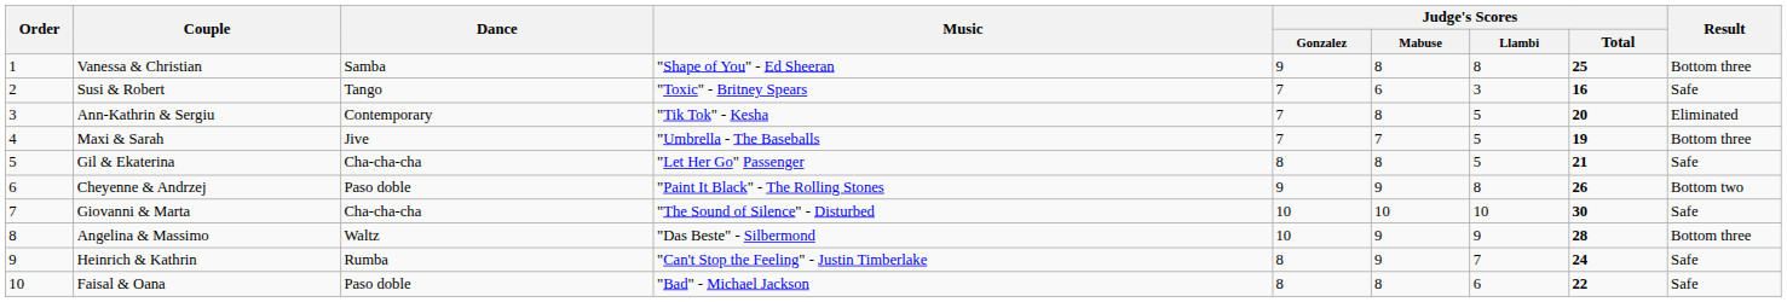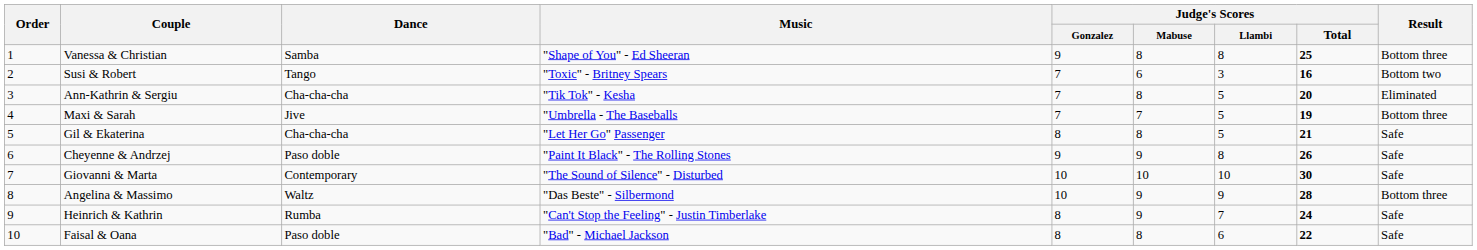Susi & Robert | Result: Safe -> Bottom two
Ann-Kathrin & Sergiu | Dance: Contemporary -> Cha-cha-cha
Cheyenne & Andrzej | Result: Bottom two -> Safe
Giovanni & Marta | Dance: Cha-cha-cha -> Contemporary
